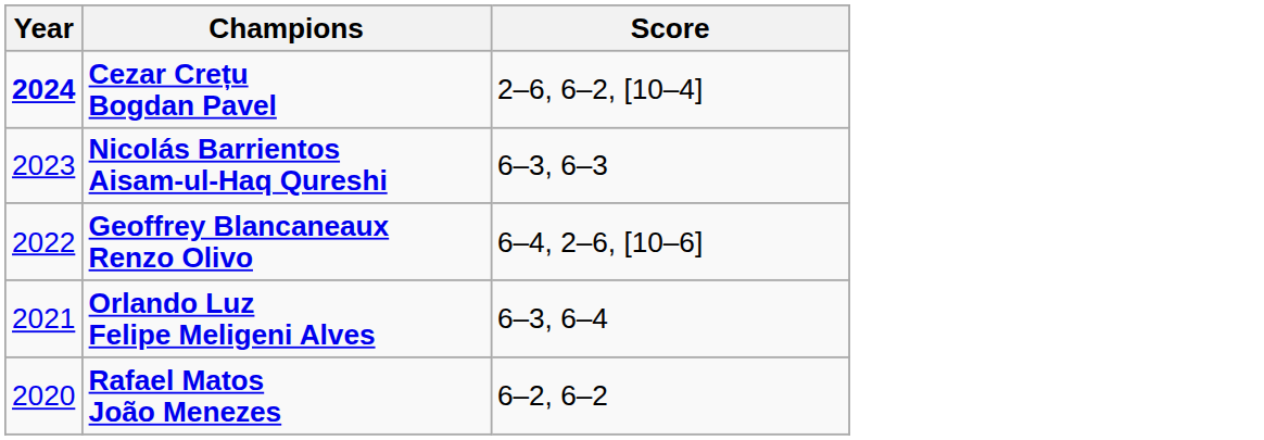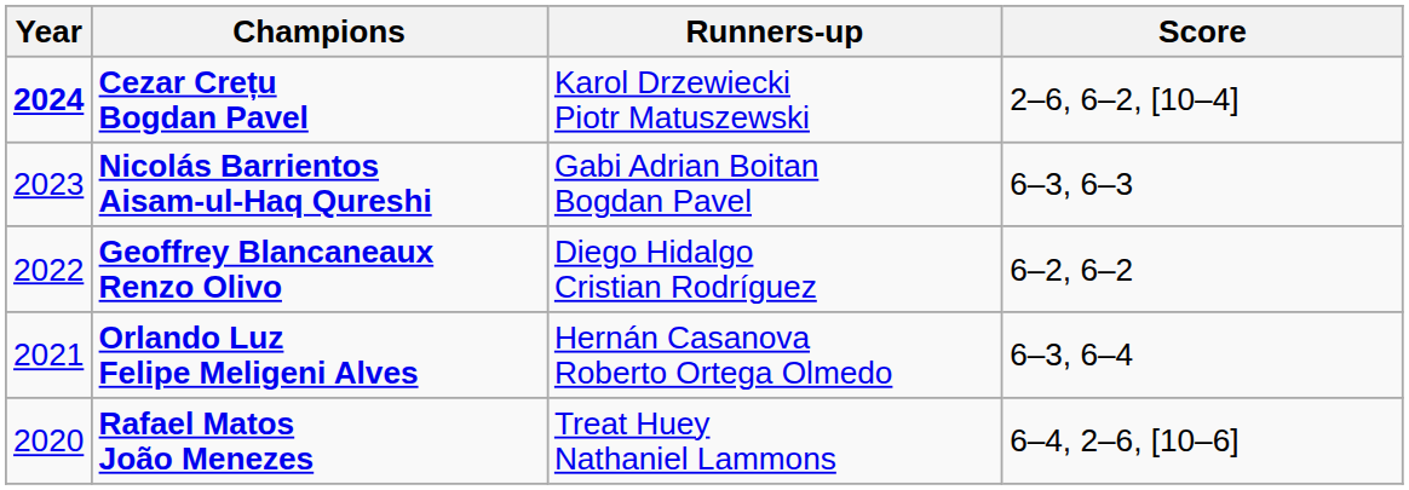+ column: Runners-up | Karol Drzewiecki Piotr Matuszewski | Gabi Adrian Boitan Bogdan Pavel | Diego Hidalgo Cristian Rodríguez | Hernán Casanova Roberto Ortega Olmedo | Treat Huey Nathaniel Lammons
Geoffrey Blancaneaux Renzo Olivo | Score: 6–4, 2–6, [10–6] -> 6–2, 6–2
Rafael Matos João Menezes | Score: 6–2, 6–2 -> 6–4, 2–6, [10–6]
